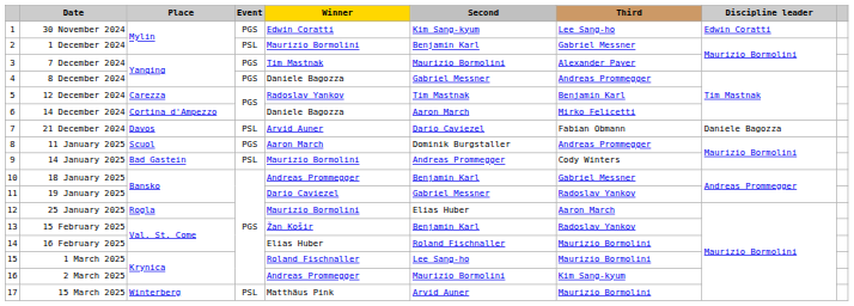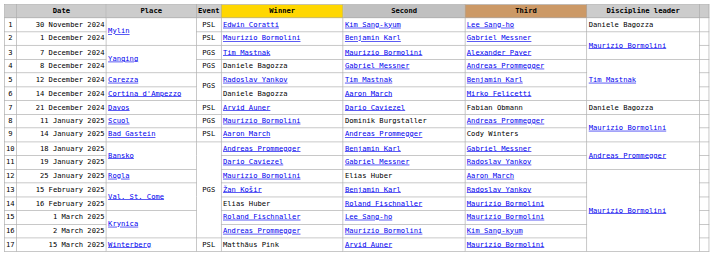30 November 2024 | Event: PGS -> PSL
30 November 2024 | Discipline leader: Edwin Coratti -> Daniele Bagozza
11 January 2025 | Winner: Aaron March -> Maurizio Bormolini
14 January 2025 | Winner: Maurizio Bormolini -> Aaron March
